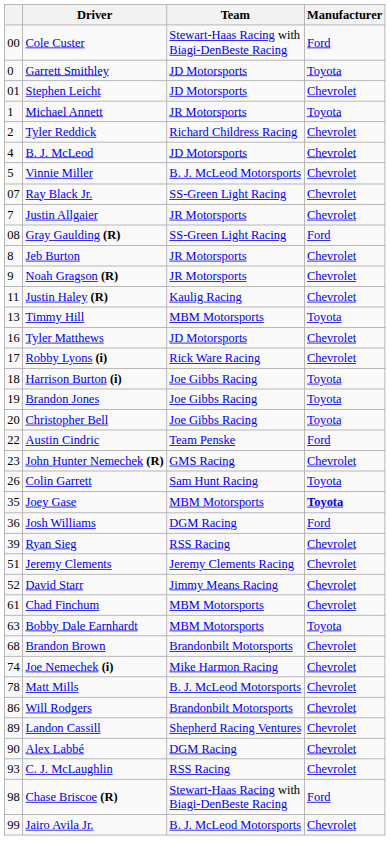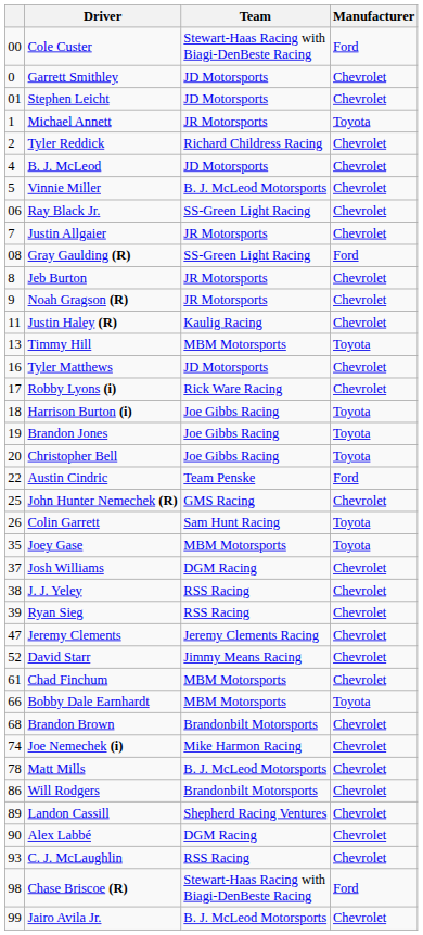Garrett Smithley | Manufacturer: Toyota -> Chevrolet
Ray Black Jr. | column 1: 07 -> 06
John Hunter Nemechek (R) | column 1: 23 -> 25
Joey Gase | Manufacturer: bold -> normal
Josh Williams | column 1: 36 -> 37
Josh Williams | Manufacturer: Ford -> Chevrolet
+ row: 38 | J. J. Yeley | RSS Racing | Chevrolet
Jeremy Clements | column 1: 51 -> 47
Bobby Dale Earnhardt | column 1: 63 -> 66
